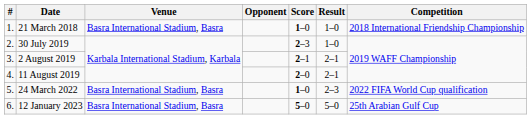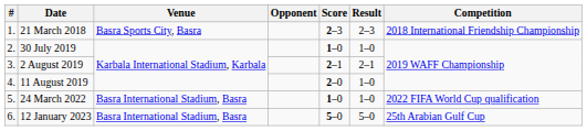21 March 2018 | Venue: Basra International Stadium, Basra -> Basra Sports City, Basra
21 March 2018 | Score: 1–0 -> 2–3
21 March 2018 | Result: 1–0 -> 2–3
30 July 2019 | Score: 2–3 -> 1–0
11 August 2019 | Result: 2–1 -> 1–0
24 March 2022 | Result: 2–3 -> 1–0
